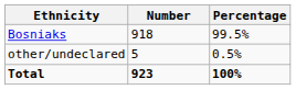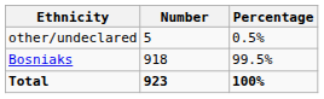rows swapped: Bosniaks <-> other/undeclared
